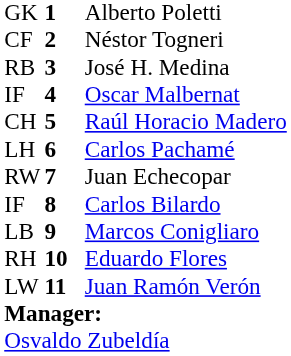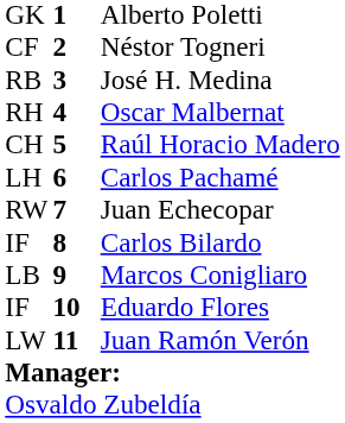Oscar Malbernat | column 1: IF -> RH
Eduardo Flores | column 1: RH -> IF
